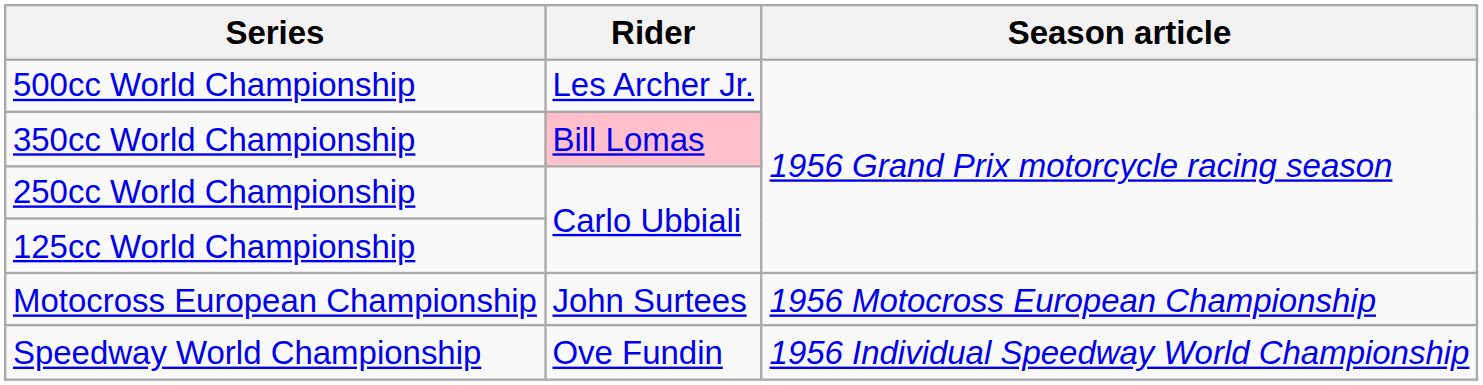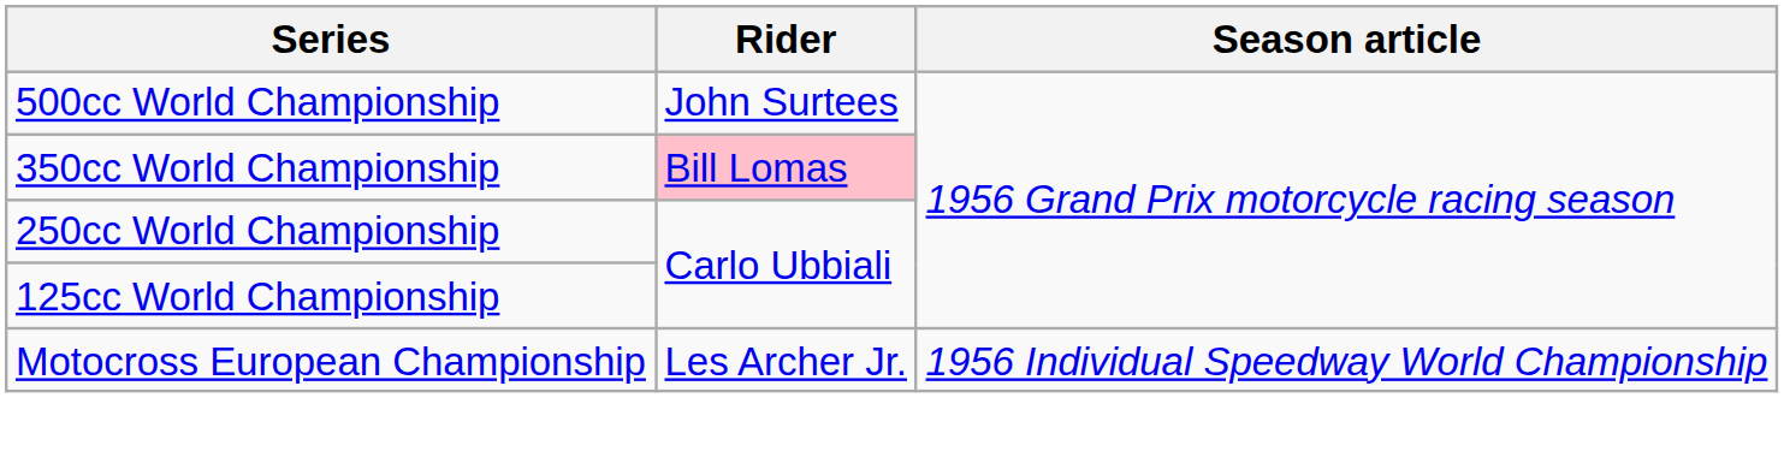500cc World Championship | Rider: Les Archer Jr. -> John Surtees
Motocross European Championship | Rider: John Surtees -> Les Archer Jr.
Motocross European Championship | Season article: 1956 Motocross European Championship -> 1956 Individual Speedway World Championship
- row: Speedway World Championship | Ove Fundin | 1956 Individual Speedway World Championship
